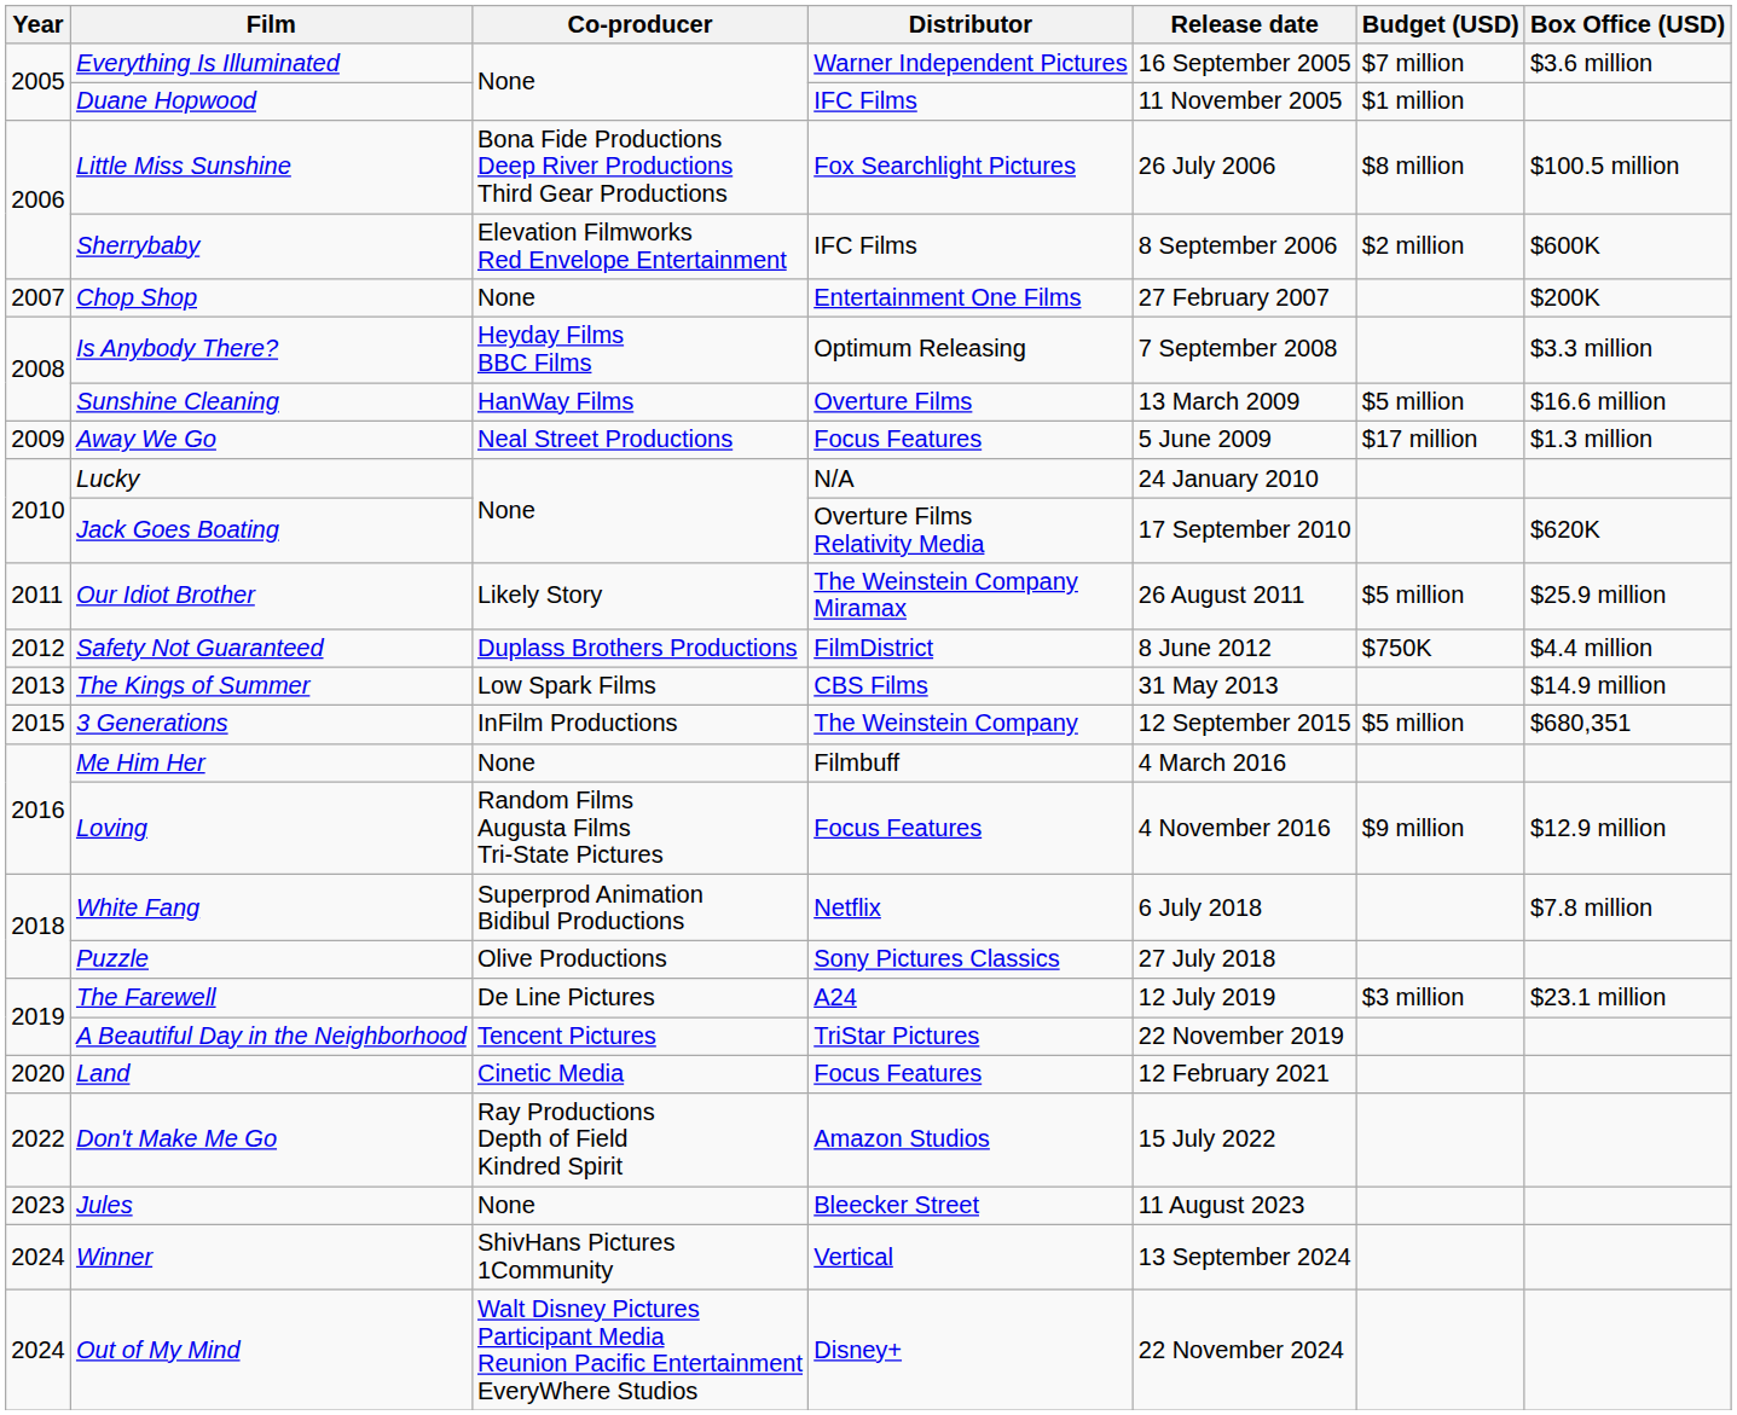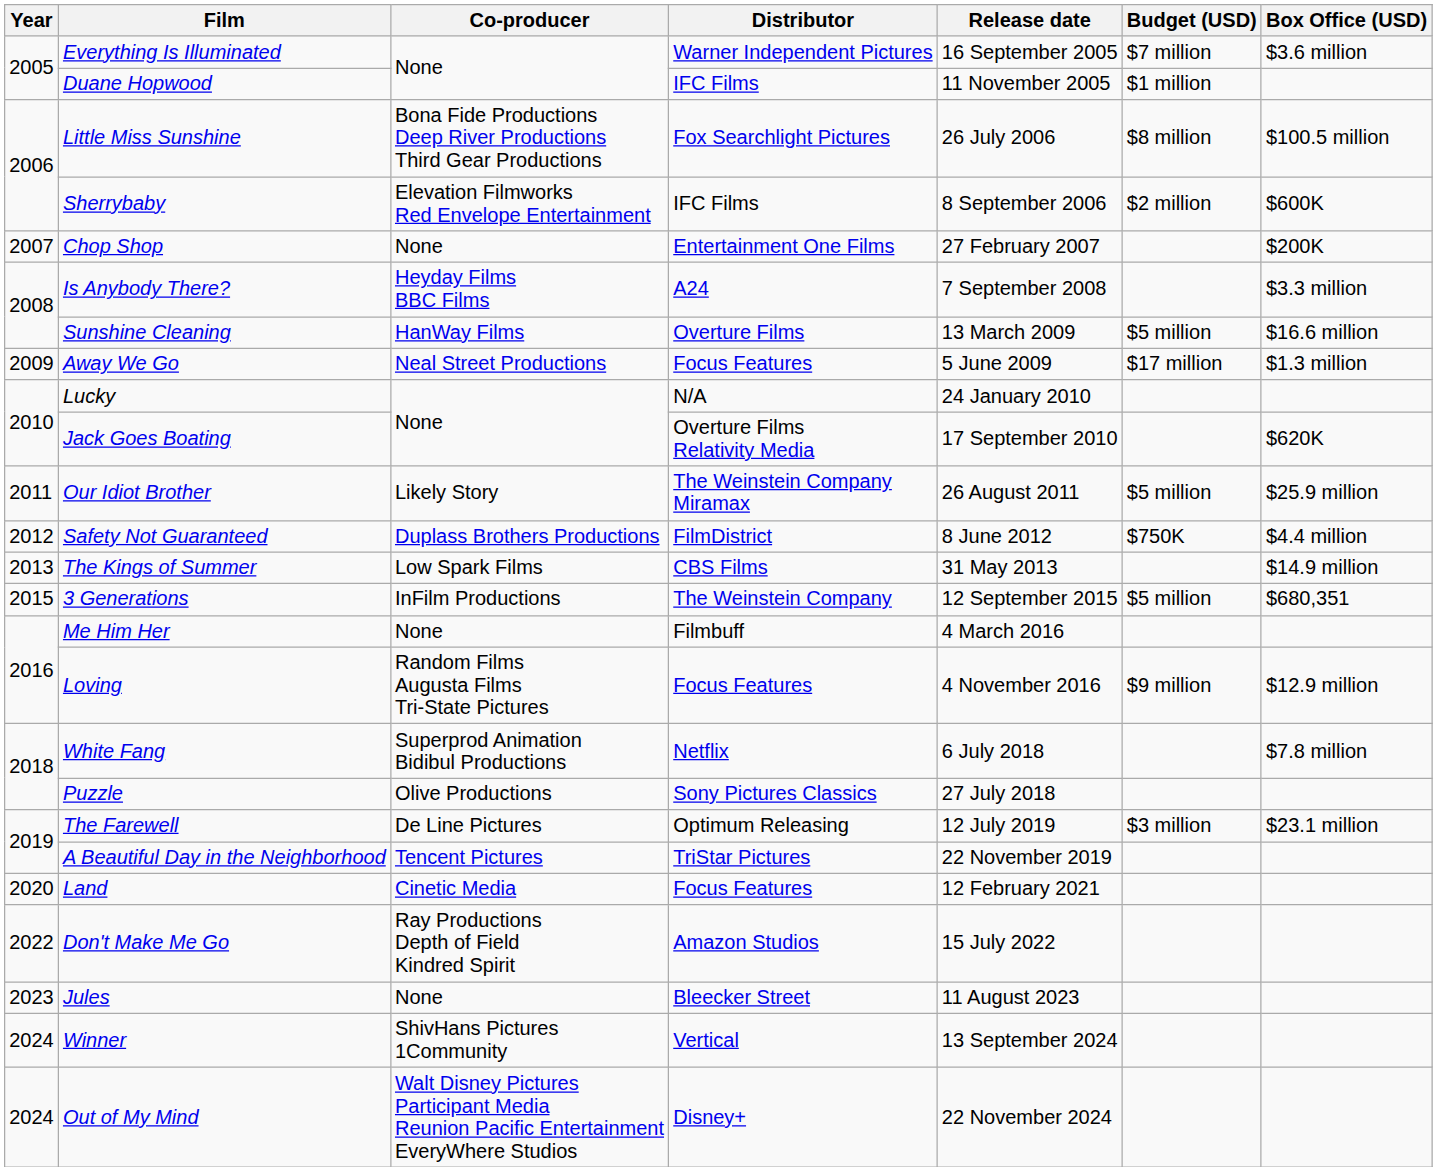Is Anybody There? | Distributor: Optimum Releasing -> A24
The Farewell | Distributor: A24 -> Optimum Releasing
